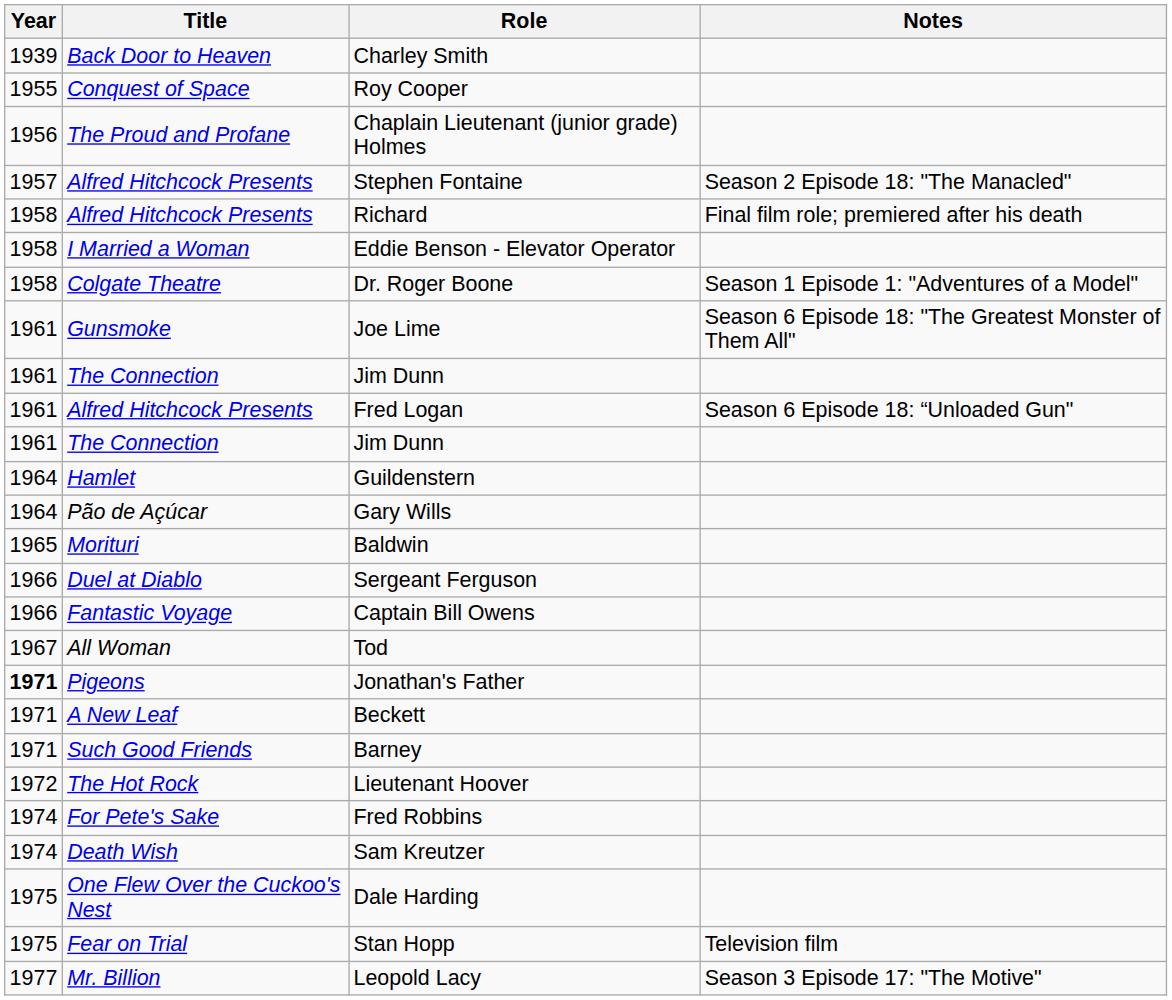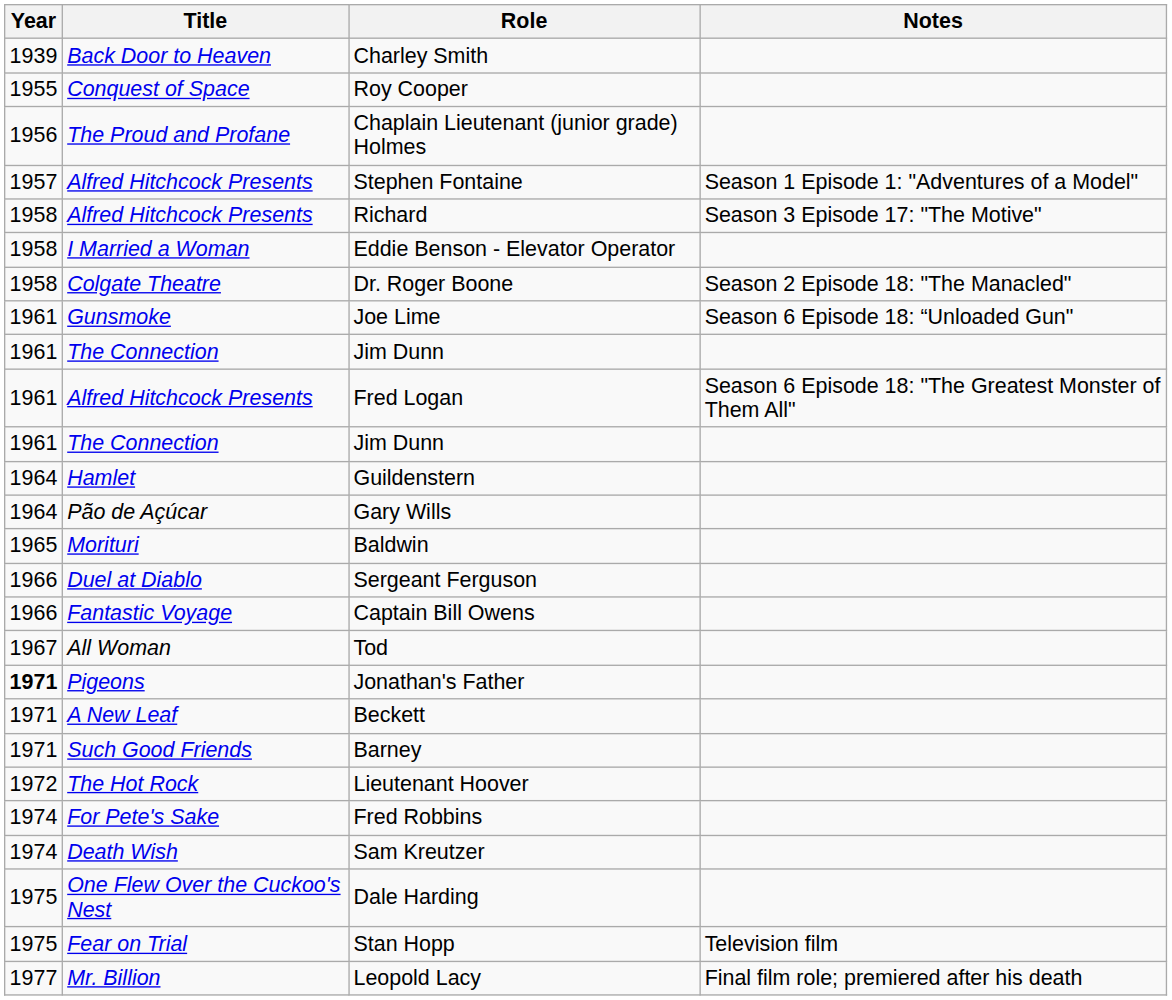Stephen Fontaine | Notes: Season 2 Episode 18: "The Manacled" -> Season 1 Episode 1: "Adventures of a Model"
Richard | Notes: Final film role; premiered after his death -> Season 3 Episode 17: "The Motive"
Dr. Roger Boone | Notes: Season 1 Episode 1: "Adventures of a Model" -> Season 2 Episode 18: "The Manacled"
Joe Lime | Notes: Season 6 Episode 18: "The Greatest Monster of Them All" -> Season 6 Episode 18: “Unloaded Gun"
Fred Logan | Notes: Season 6 Episode 18: “Unloaded Gun" -> Season 6 Episode 18: "The Greatest Monster of Them All"
Leopold Lacy | Notes: Season 3 Episode 17: "The Motive" -> Final film role; premiered after his death
